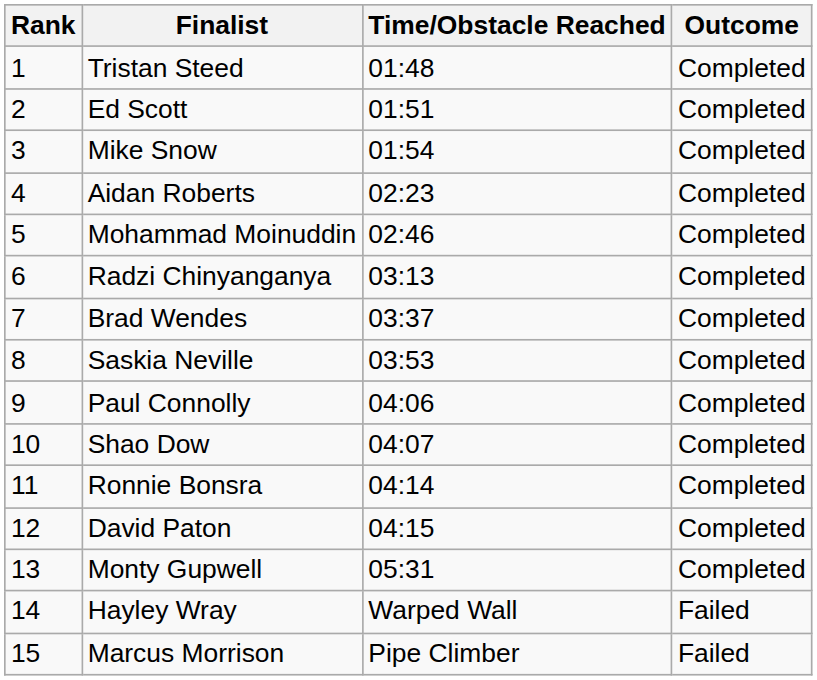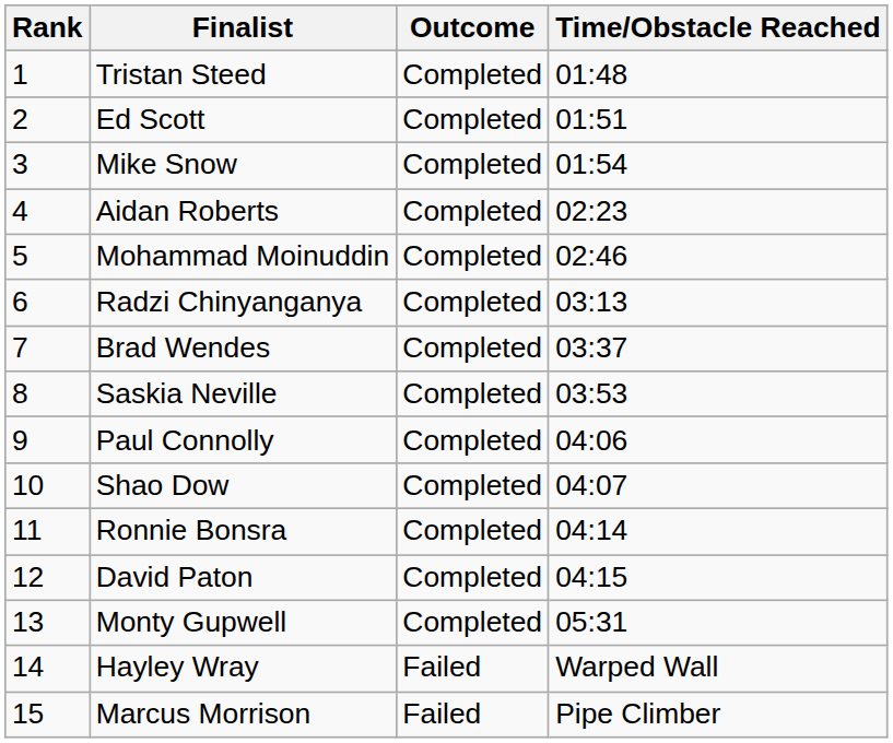columns swapped: Outcome <-> Time/Obstacle Reached
